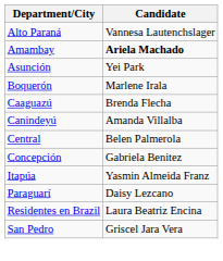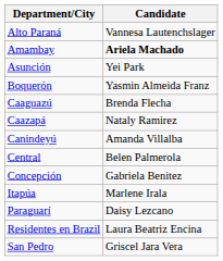Boquerón | Candidate: Marlene Irala -> Yasmin Almeida Franz
+ row: Caazapá | Nataly Ramirez
Itapúa | Candidate: Yasmin Almeida Franz -> Marlene Irala
